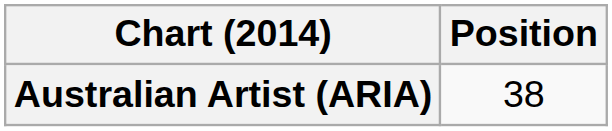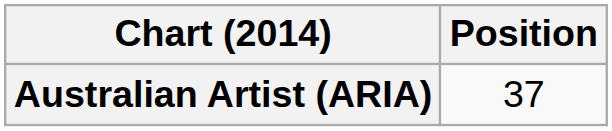Australian Artist (ARIA) | Position: 38 -> 37
